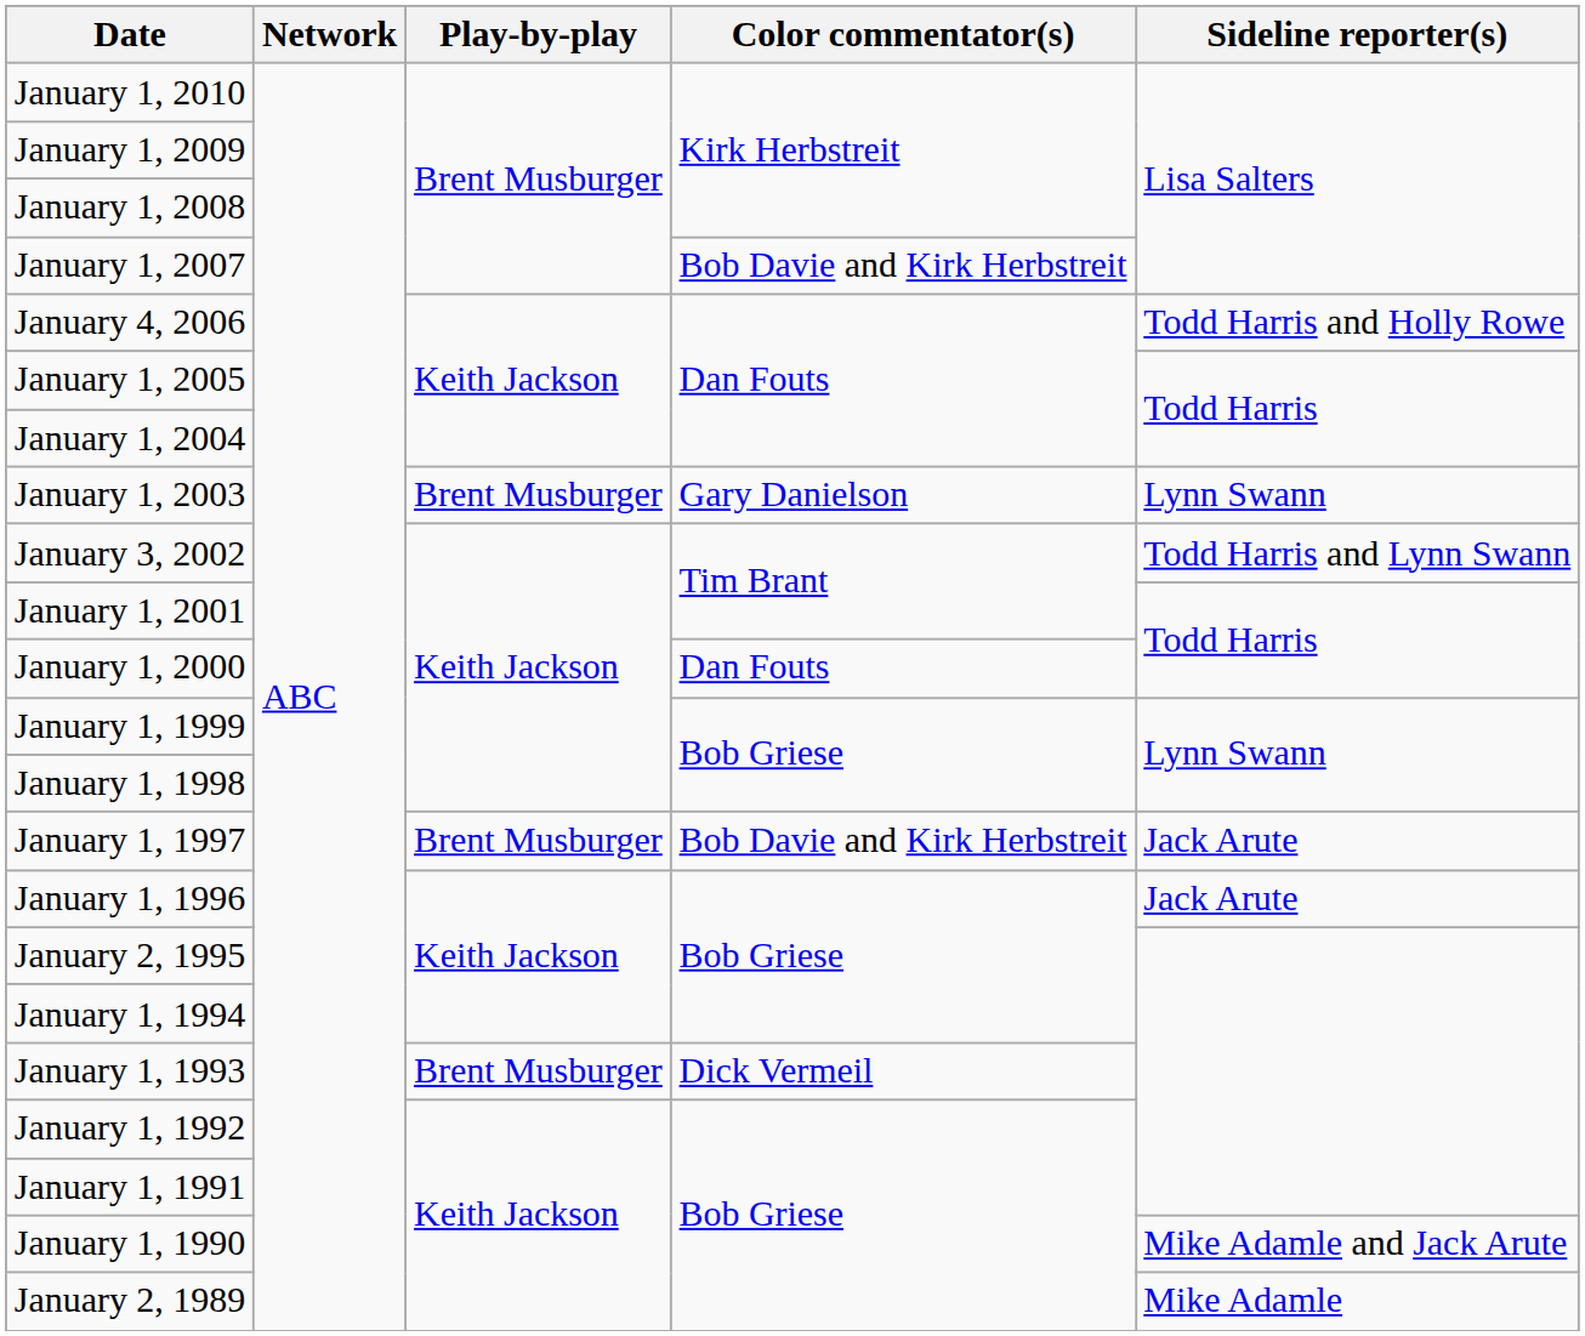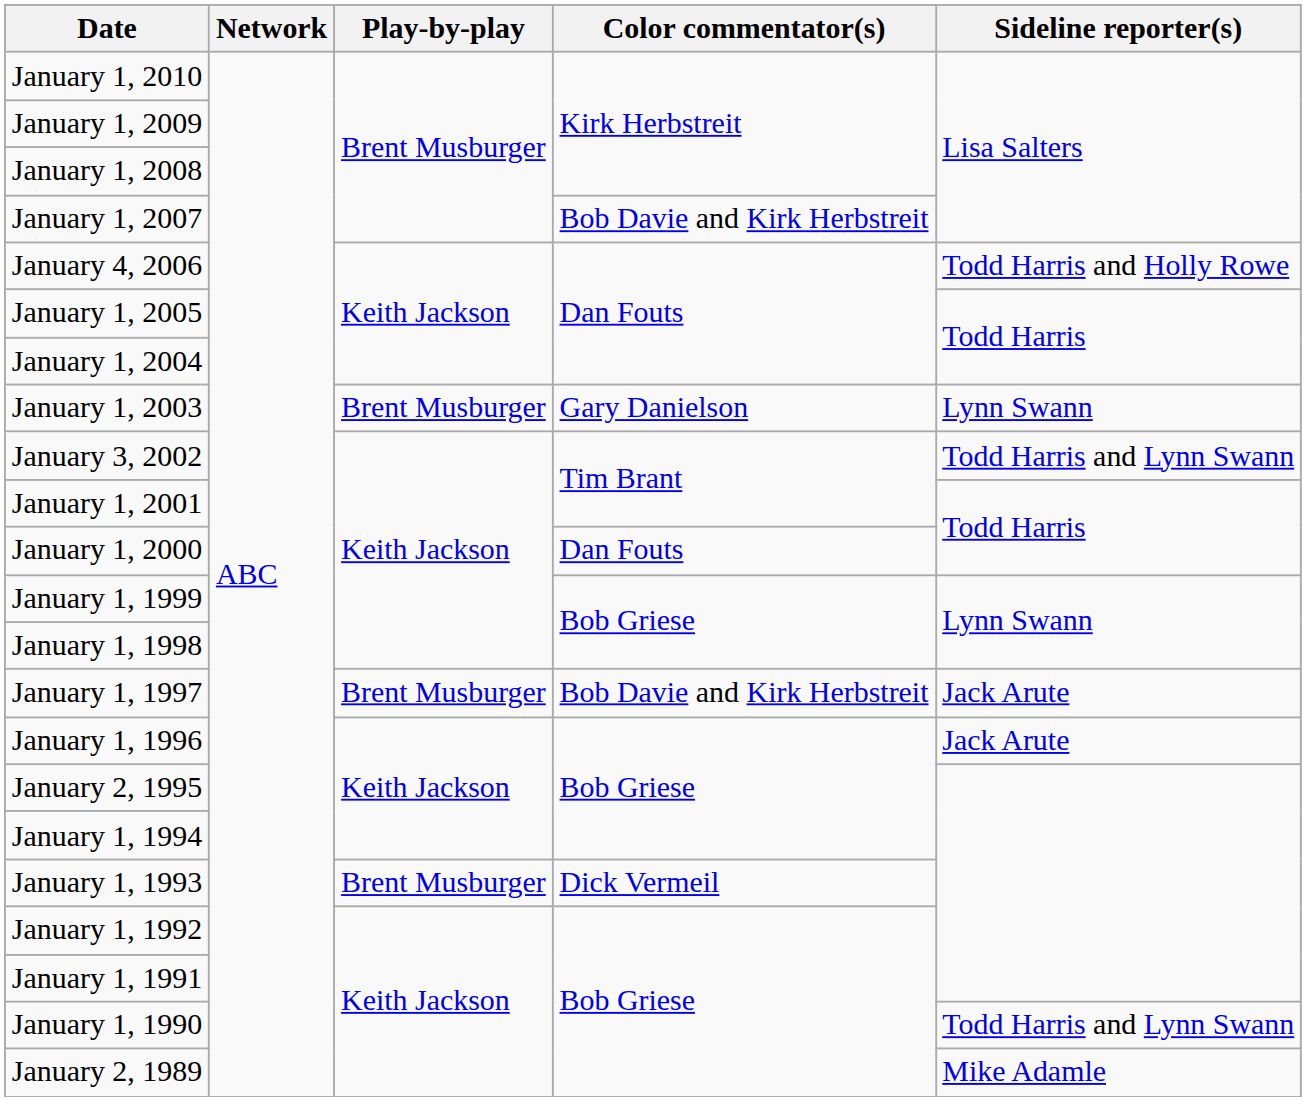January 1, 1990 | Sideline reporter(s): Mike Adamle and Jack Arute -> Todd Harris and Lynn Swann
